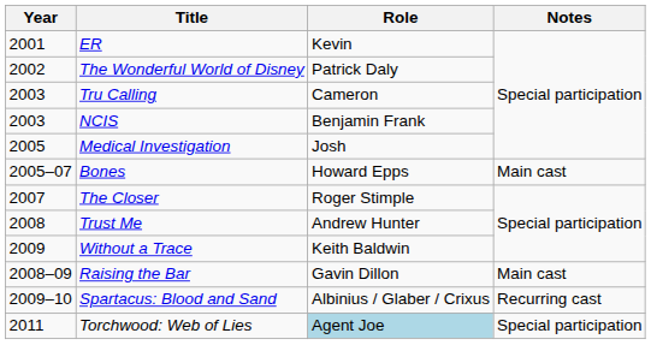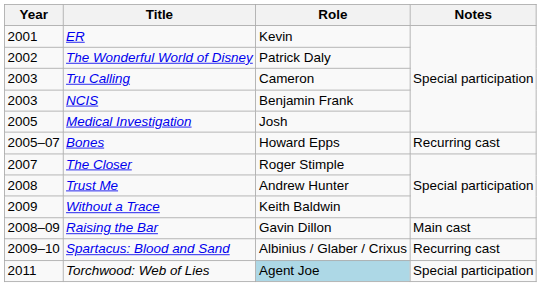Bones | Notes: Main cast -> Recurring cast
